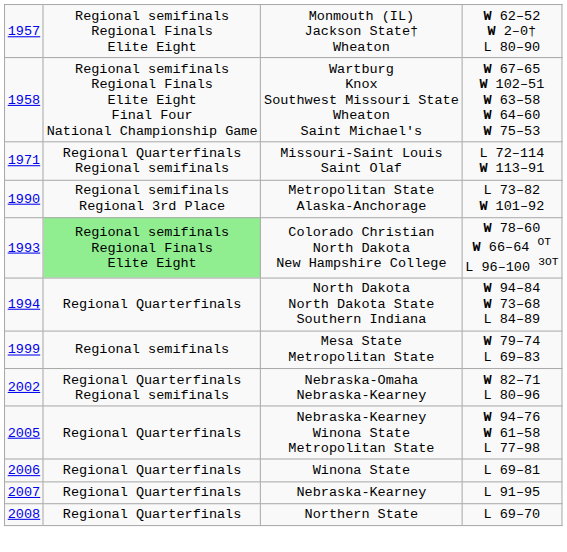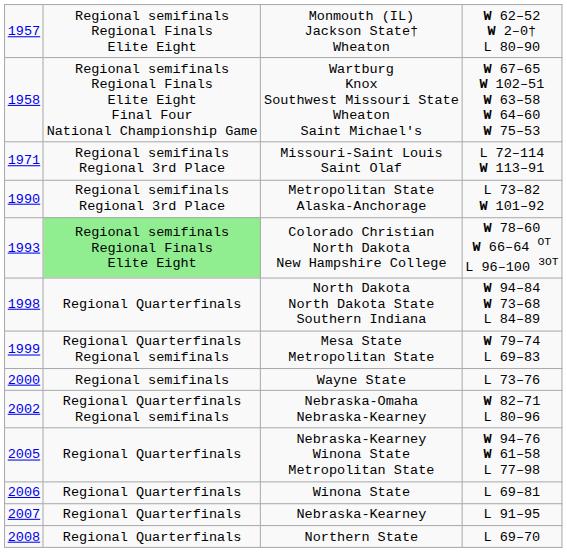Missouri-Saint Louis Saint Olaf | column 2: Regional Quarterfinals Regional semifinals -> Regional semifinals Regional 3rd Place
North Dakota North Dakota State Southern Indiana | column 1: 1994 -> 1998
Mesa State Metropolitan State | column 2: Regional semifinals -> Regional Quarterfinals Regional semifinals
+ row: 2000 | Regional semifinals | Wayne State | L 73–76
